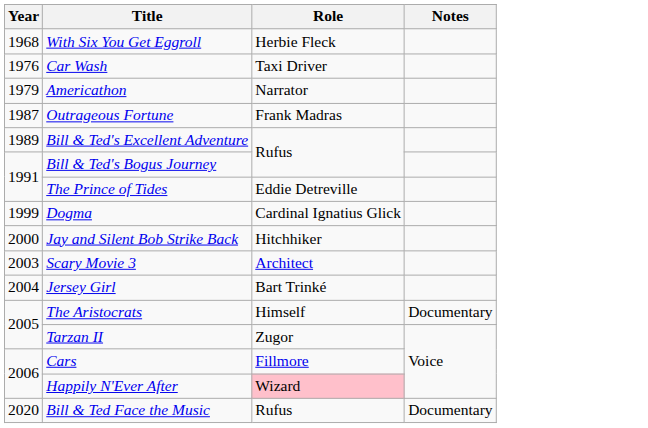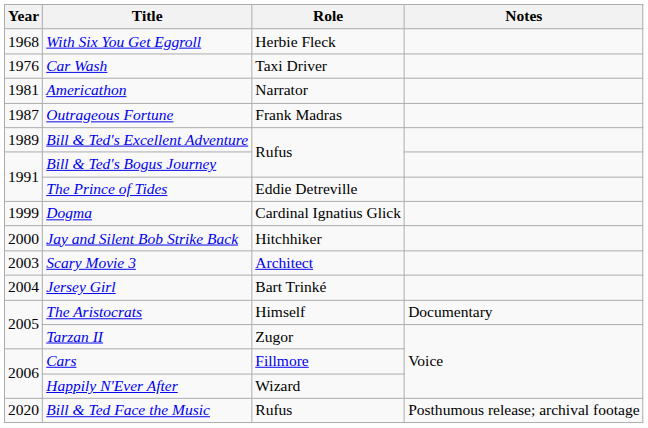Americathon | Year: 1979 -> 1981
Happily N'Ever After | Role: pink background -> no background
Bill & Ted Face the Music | Notes: Documentary -> Posthumous release; archival footage
